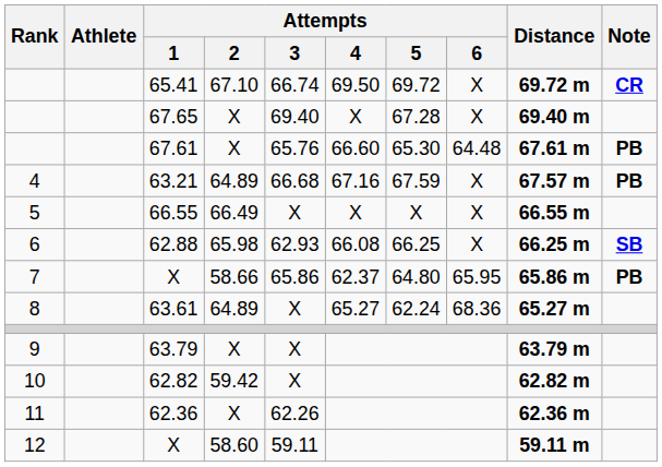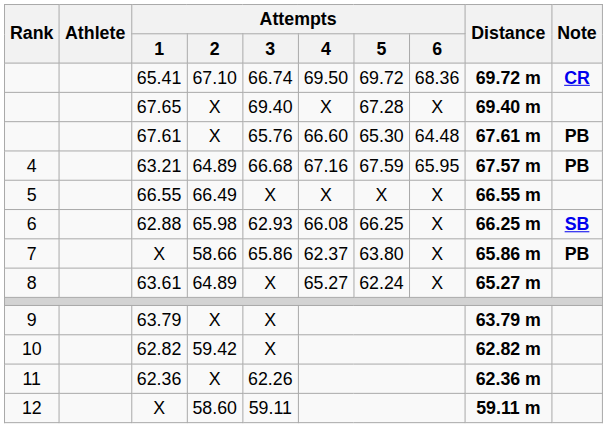65.41 | Attempts / 6: X -> 68.36
63.21 | Attempts / 6: X -> 65.95
7 / X | Attempts / 5: 64.80 -> 63.80
7 / X | Attempts / 6: 65.95 -> X
63.61 | Attempts / 6: 68.36 -> X
